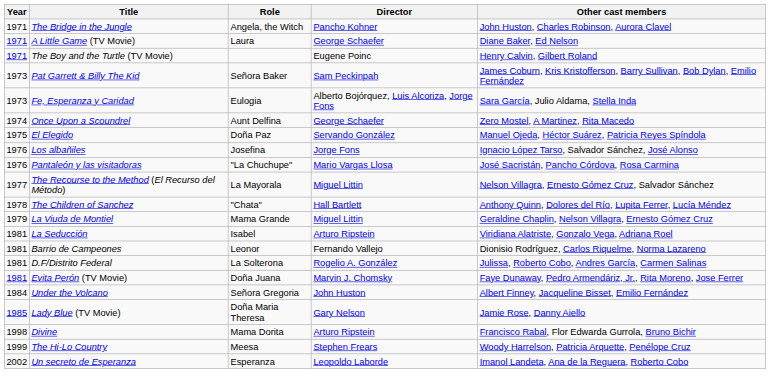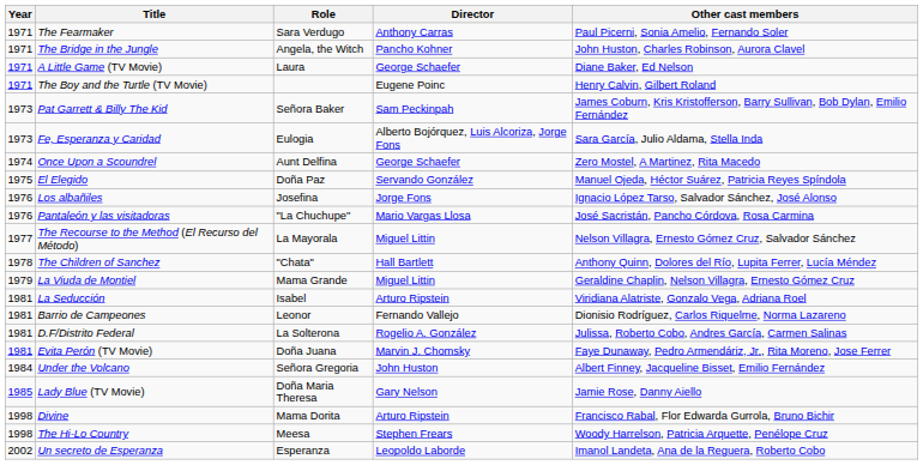+ row: 1971 | The Fearmaker | Sara Verdugo | Anthony Carras | Paul Picerni, Sonia Amelio, Fernando Soler
The Hi-Lo Country | Year: 1999 -> 1998
